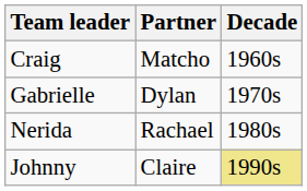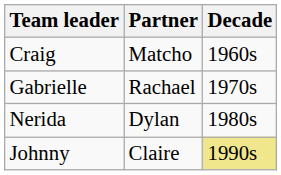Gabrielle | Partner: Dylan -> Rachael
Nerida | Partner: Rachael -> Dylan
